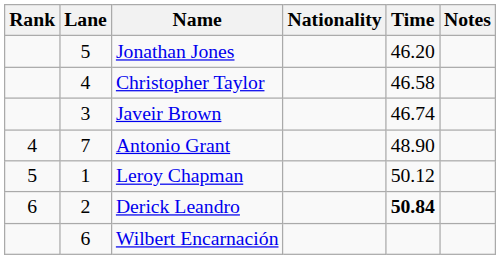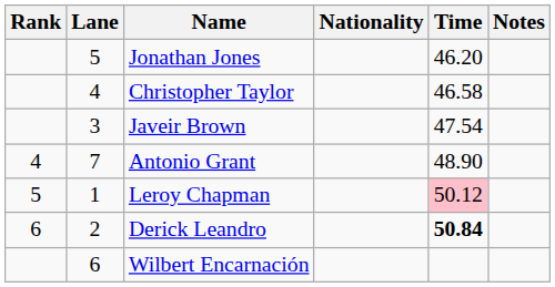Javeir Brown | Time: 46.74 -> 47.54
Leroy Chapman | Time: no background -> pink background
